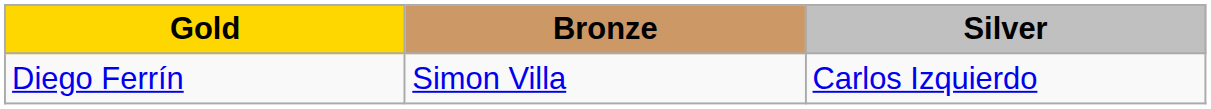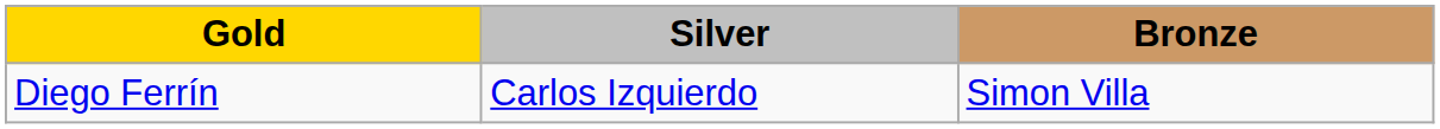columns swapped: Silver <-> Bronze
